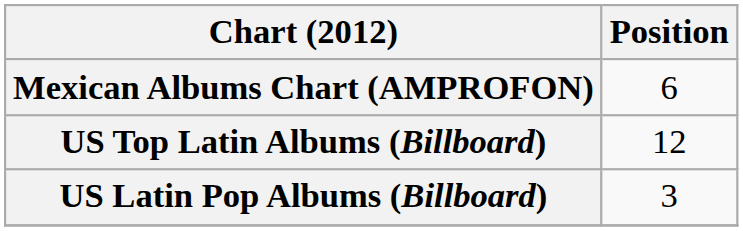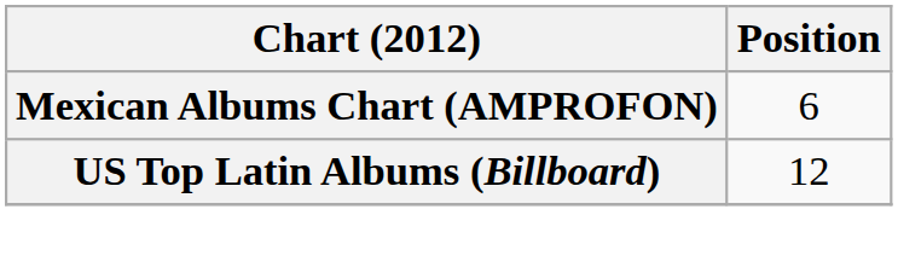- row: US Latin Pop Albums (Billboard) | 3
